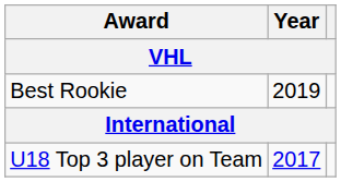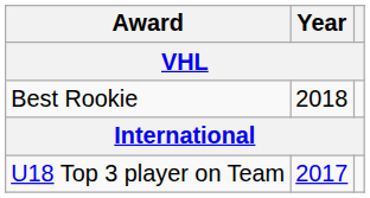Best Rookie | Year: 2019 -> 2018
